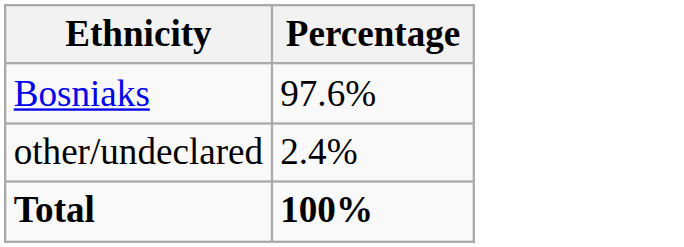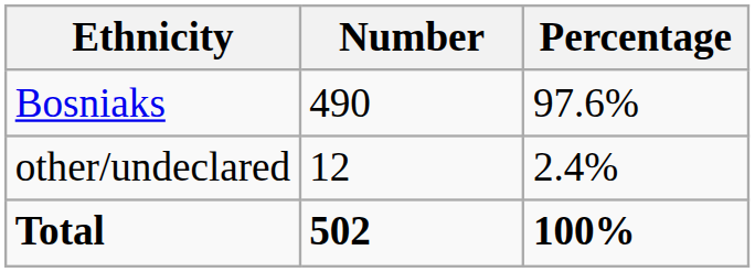+ column: Number | 490 | 12 | 502
